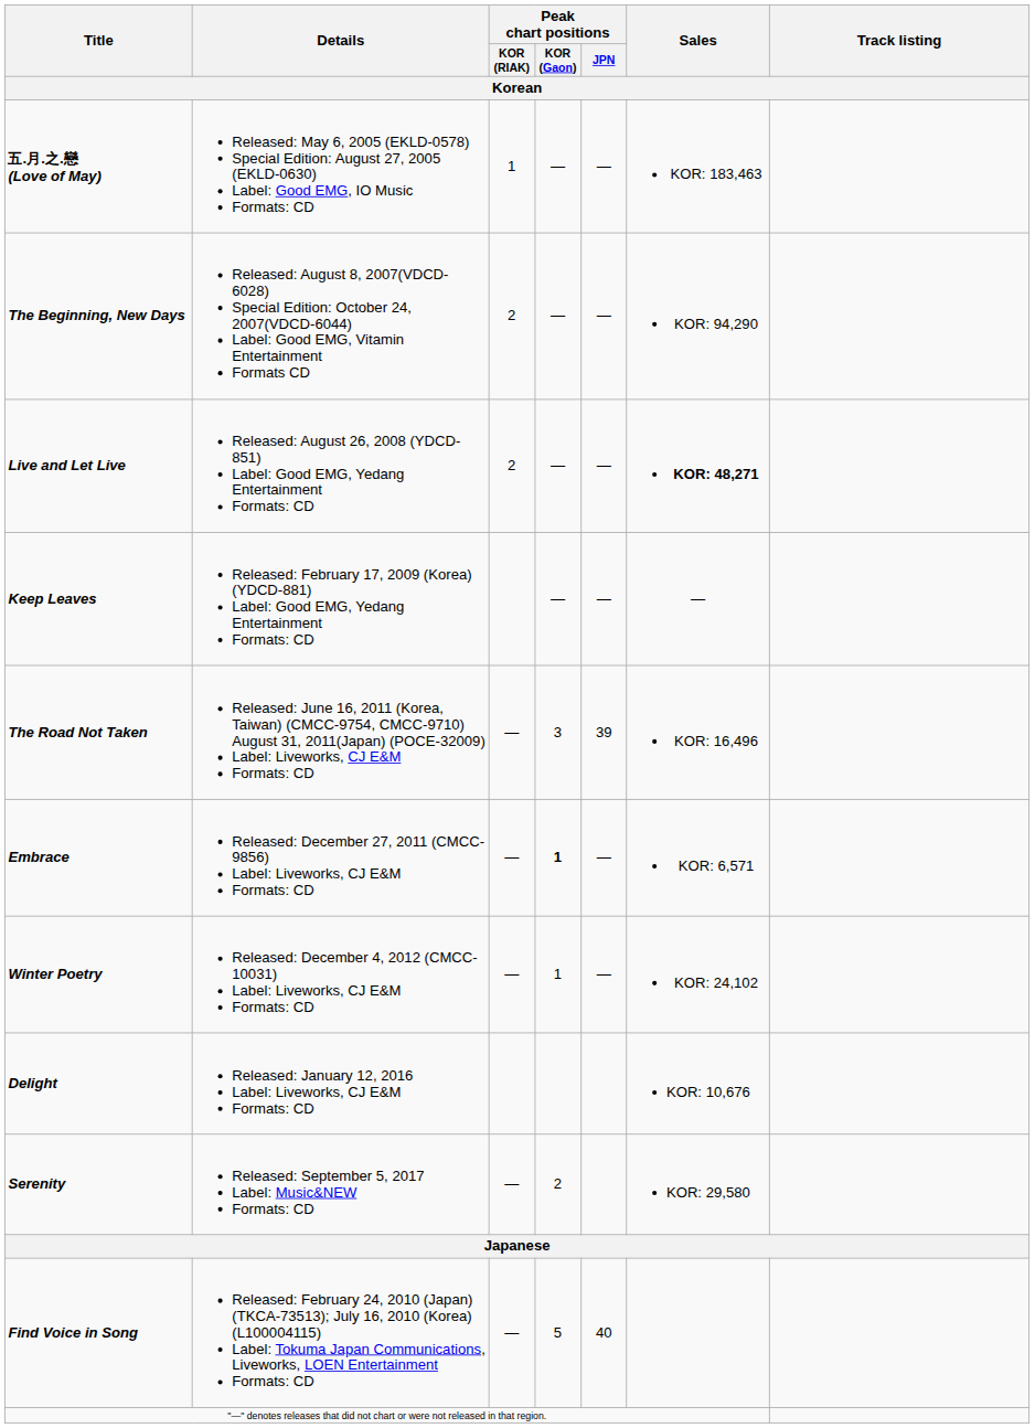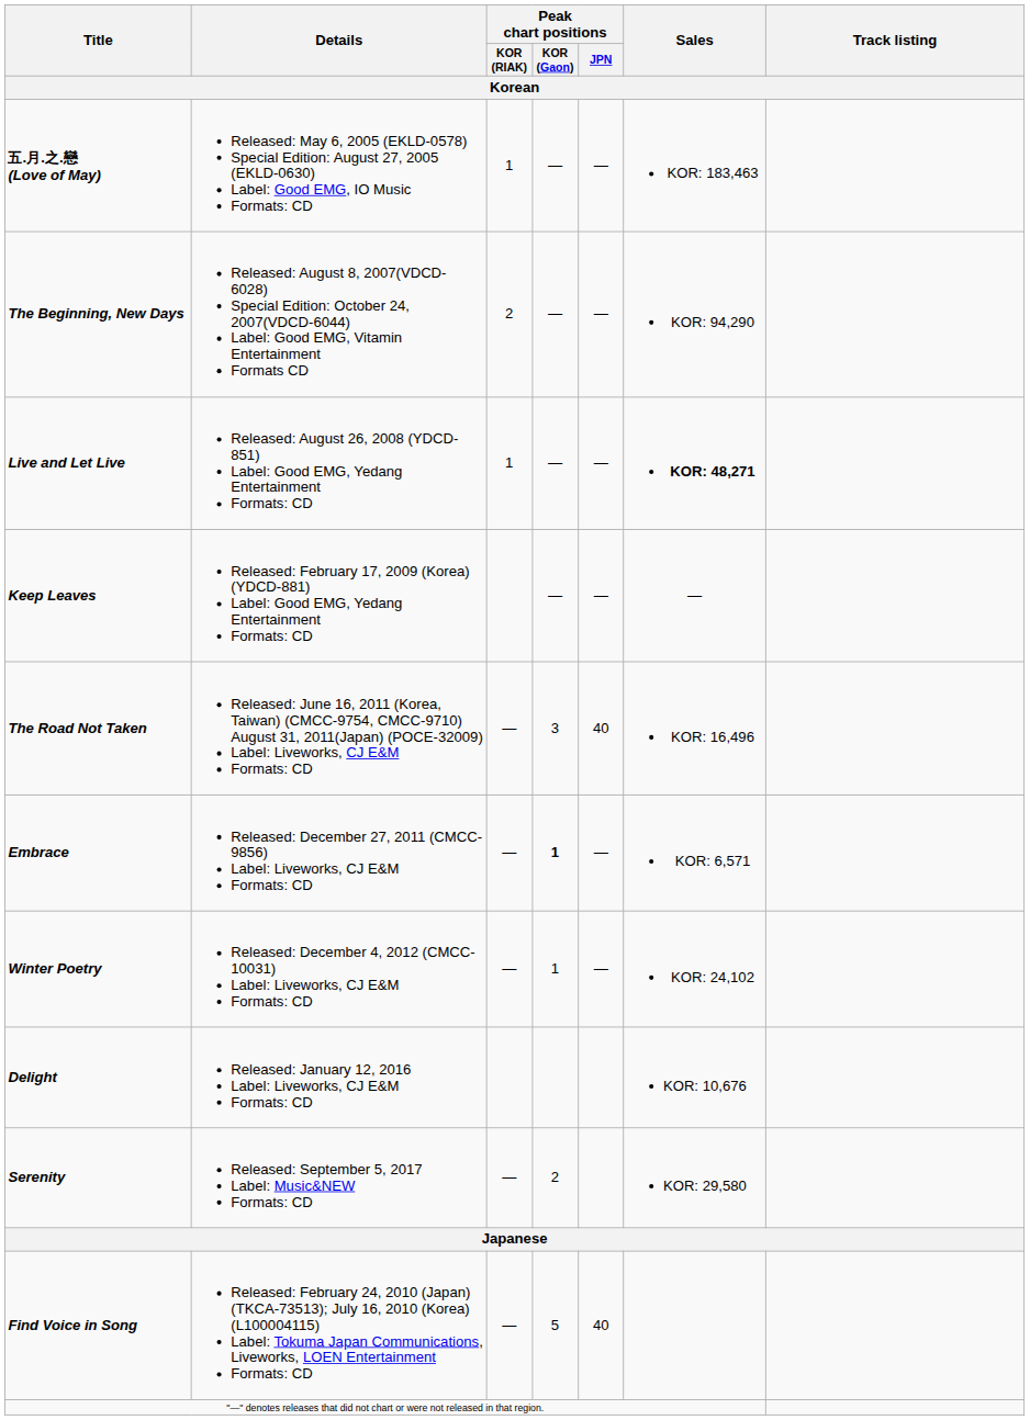Live and Let Live | Peak chart positions / KOR (RIAK): 2 -> 1
The Road Not Taken | Peak chart positions / JPN: 39 -> 40
